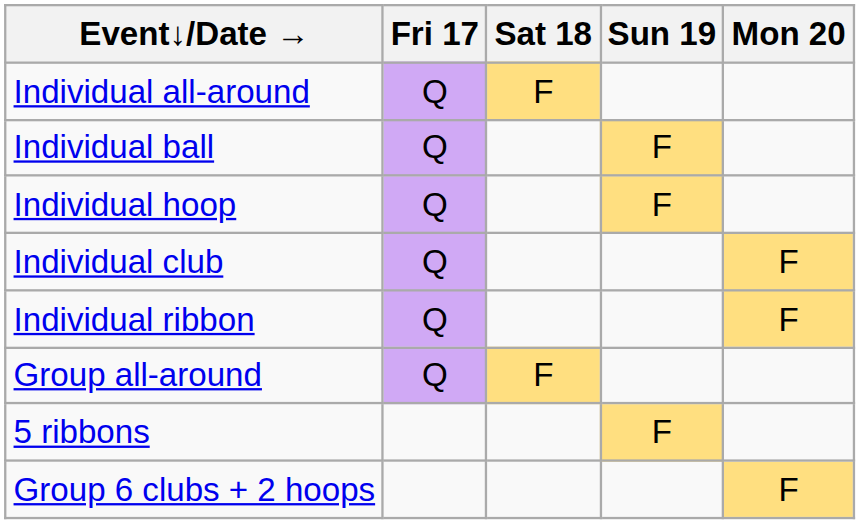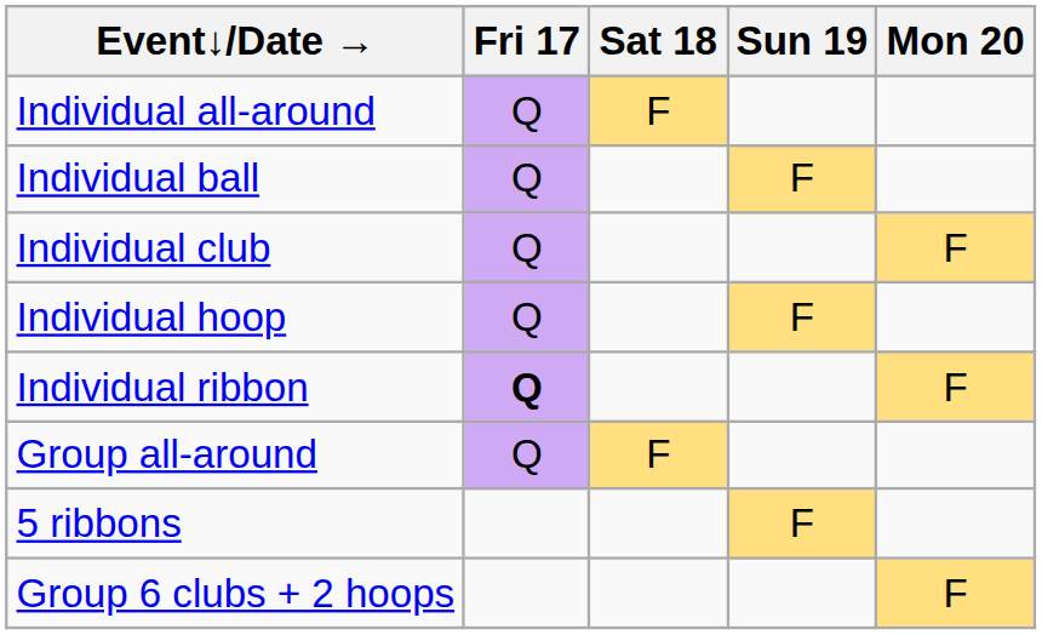rows swapped: Individual club <-> Individual hoop
Individual ribbon | Fri 17: normal -> bold
